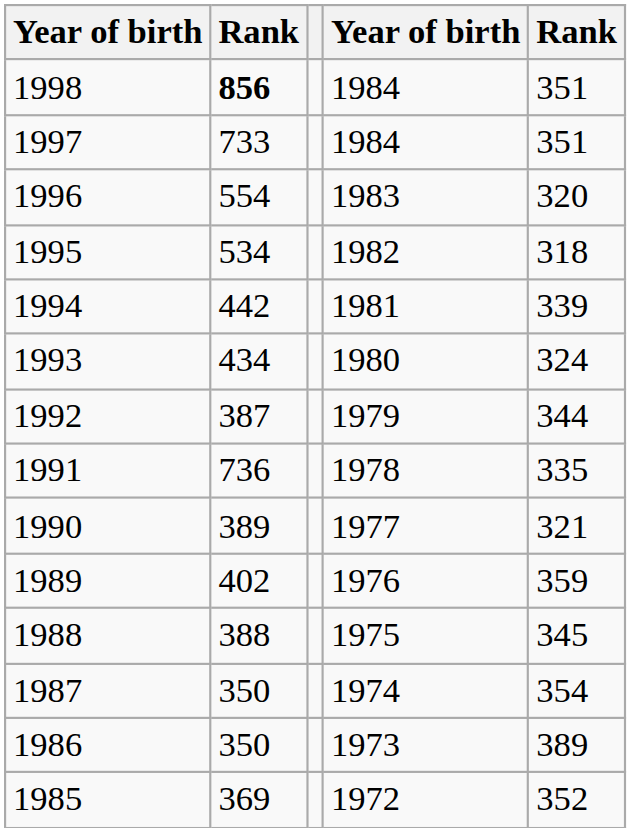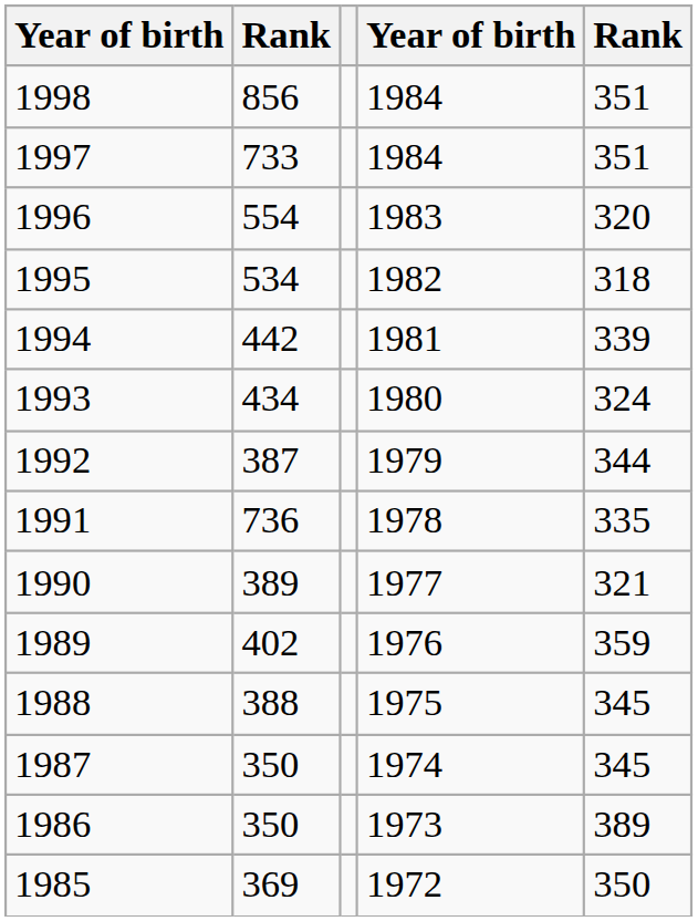1998 | column 2: bold -> normal
1987 | column 5: 354 -> 345
1985 | column 5: 352 -> 350
